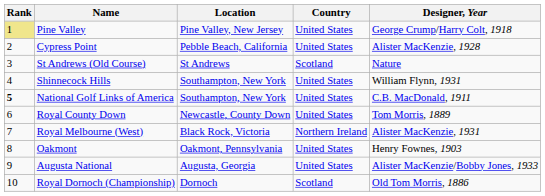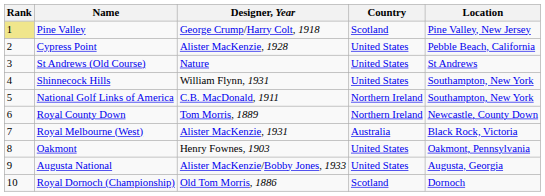columns swapped: Location <-> Designer, Year
Pine Valley | Country: United States -> Scotland
St Andrews (Old Course) | Country: Scotland -> United States
National Golf Links of America | Rank: bold -> normal
National Golf Links of America | Country: United States -> Northern Ireland
Royal County Down | Country: United States -> Northern Ireland
Royal Melbourne (West) | Country: Northern Ireland -> Australia
